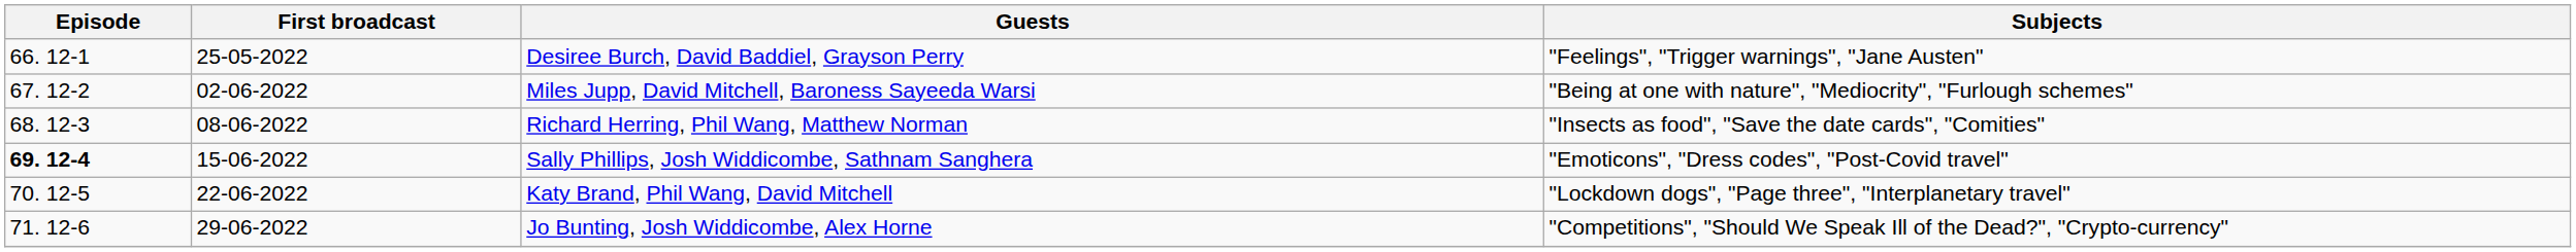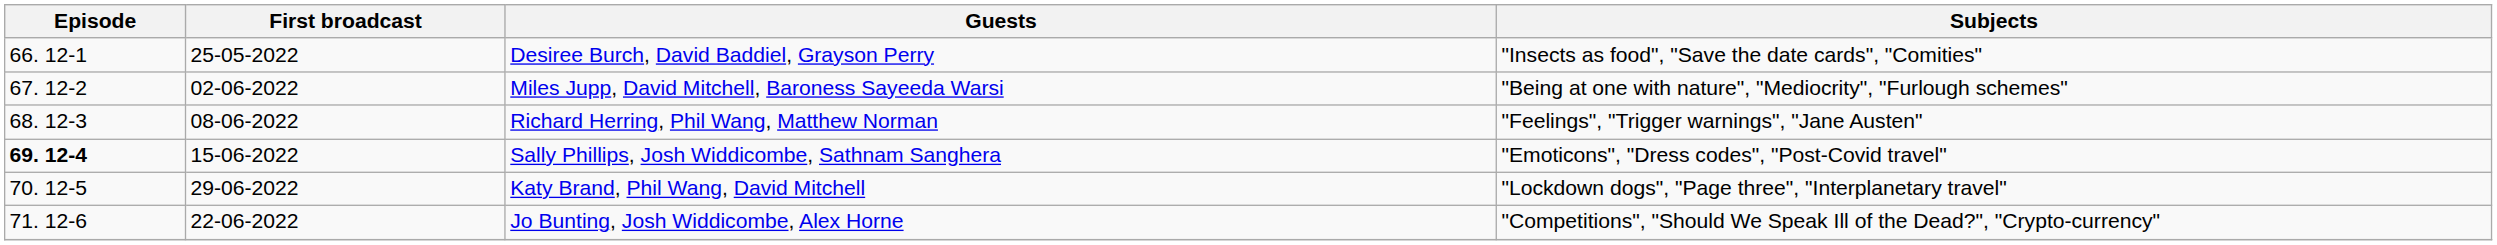Desiree Burch, David Baddiel, Grayson Perry | Subjects: "Feelings", "Trigger warnings", "Jane Austen" -> "Insects as food", "Save the date cards", "Comities"
Richard Herring, Phil Wang, Matthew Norman | Subjects: "Insects as food", "Save the date cards", "Comities" -> "Feelings", "Trigger warnings", "Jane Austen"
Katy Brand, Phil Wang, David Mitchell | First broadcast: 22-06-2022 -> 29-06-2022
Jo Bunting, Josh Widdicombe, Alex Horne | First broadcast: 29-06-2022 -> 22-06-2022
